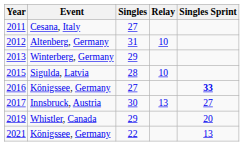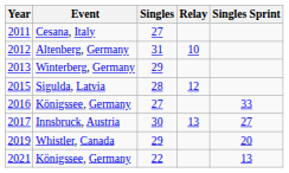2015 | Relay: 10 -> 12
2016 | Singles Sprint: bold -> normal
